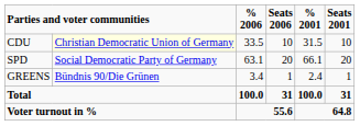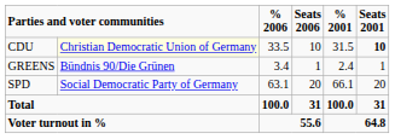CDU | Seats 2001: normal -> bold
rows swapped: SPD <-> GREENS
